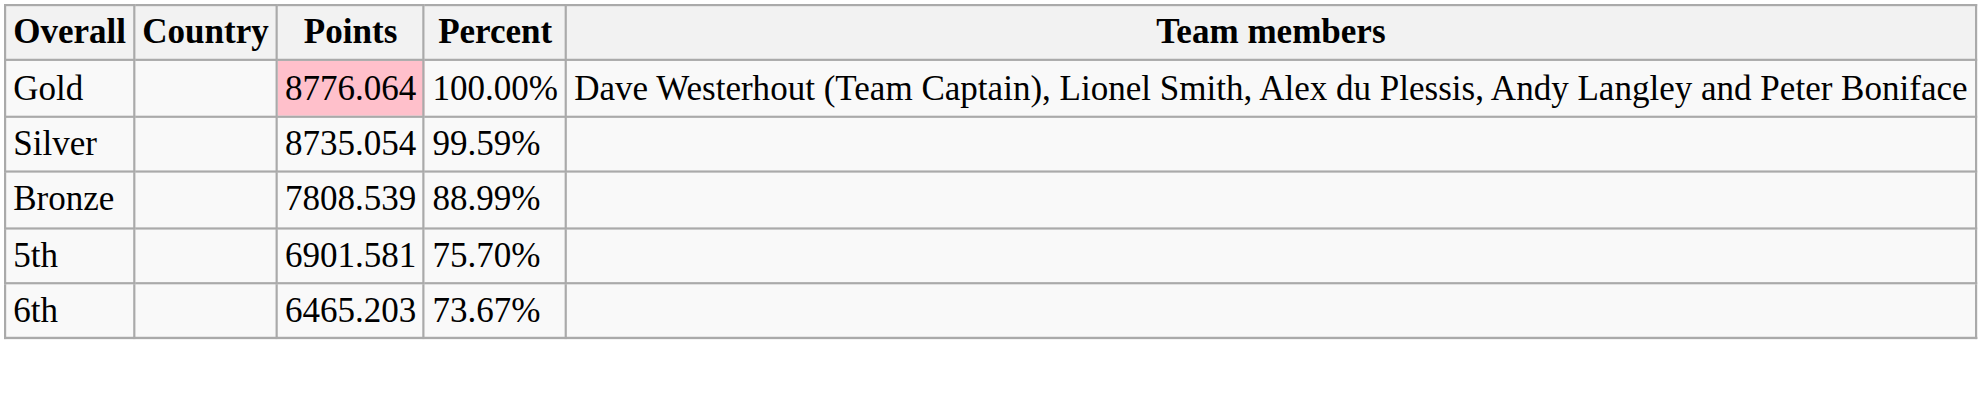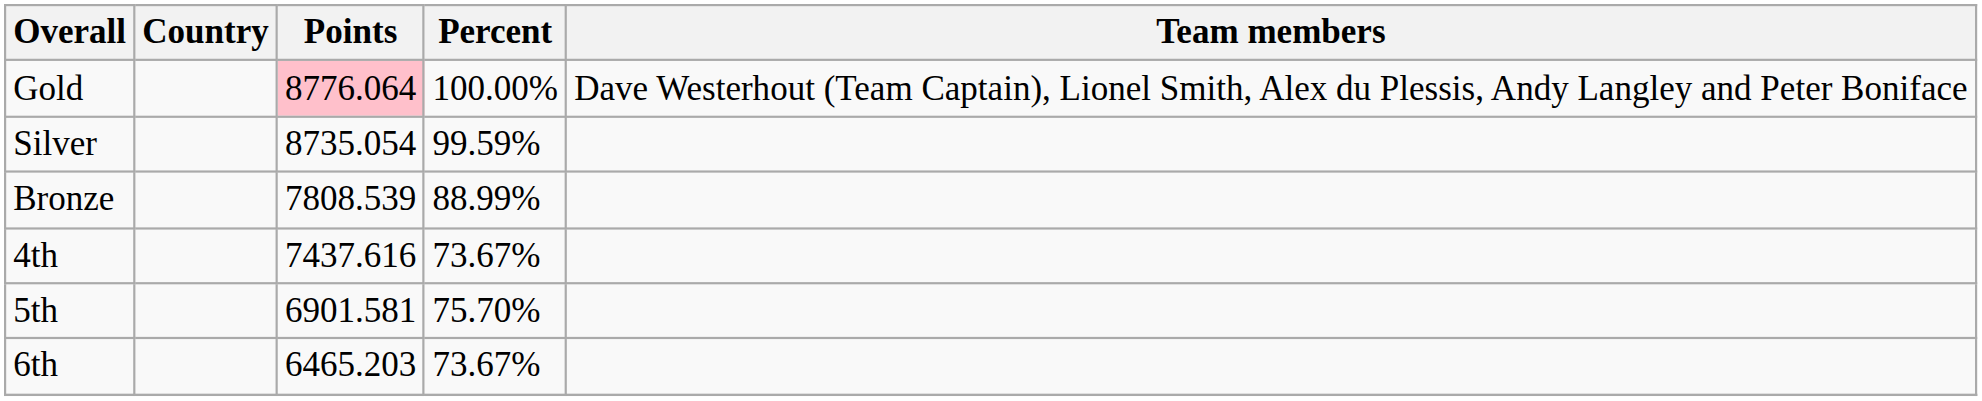+ row: 4th | 7437.616 | 73.67%
